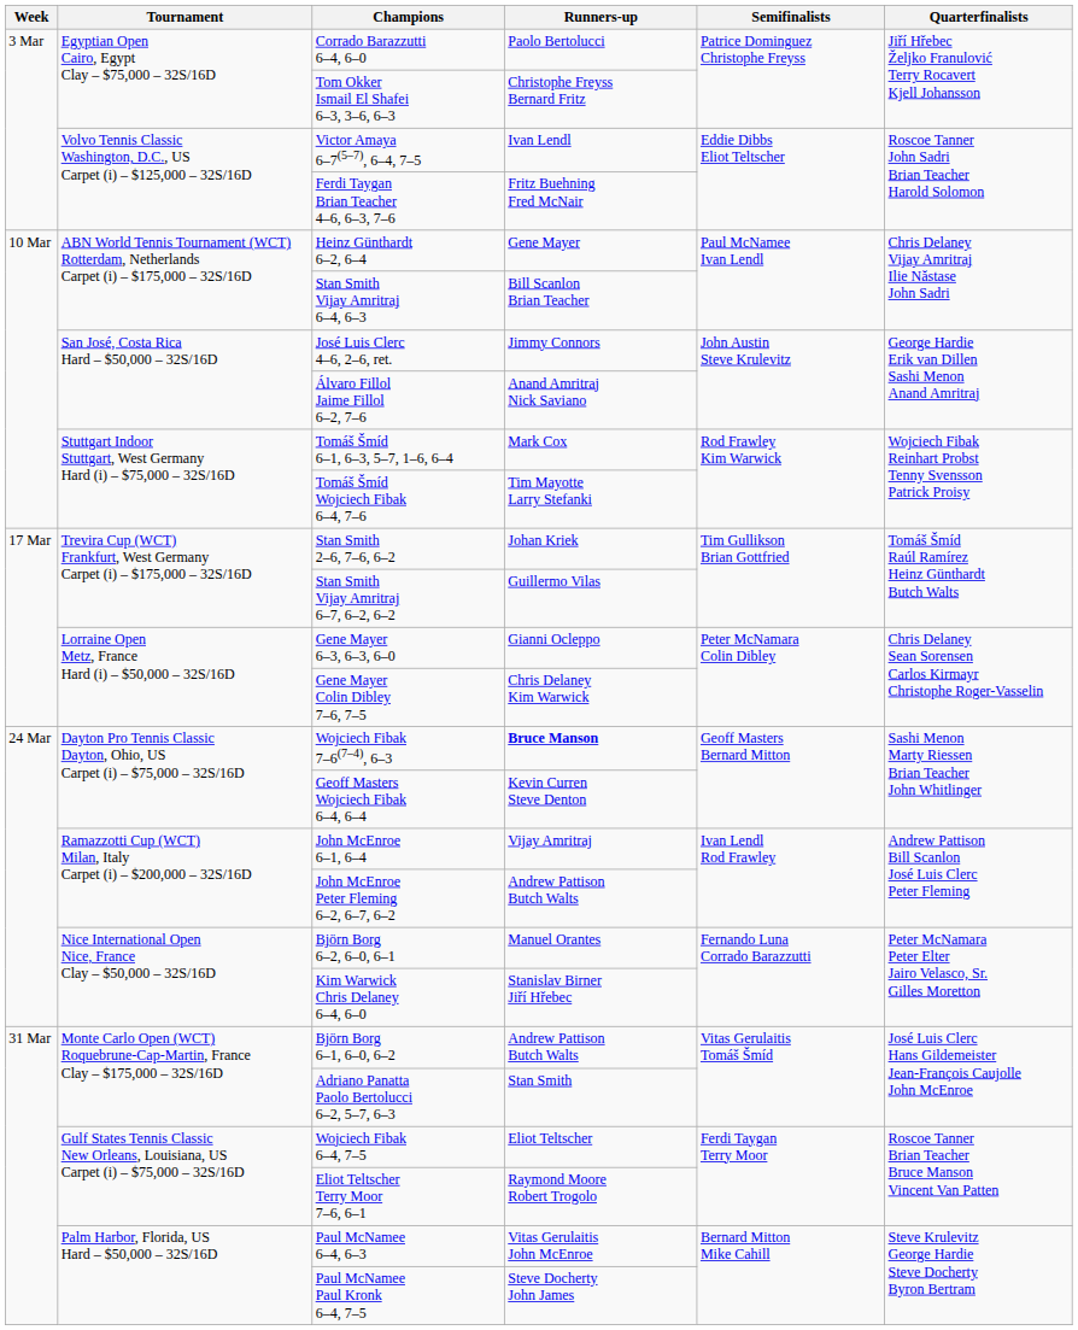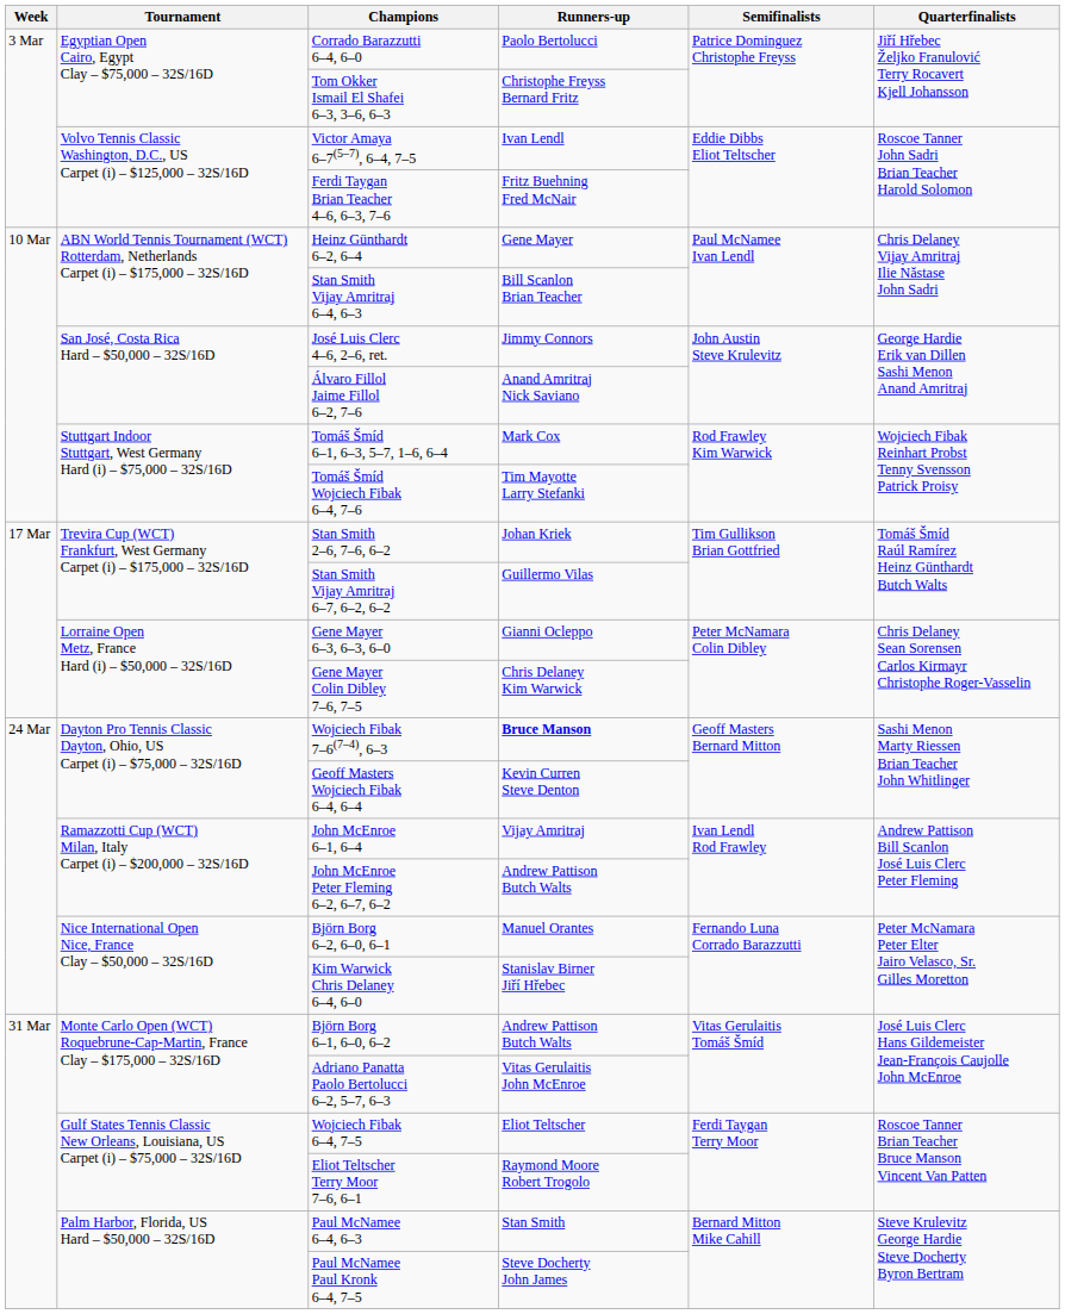Adriano Panatta Paolo Bertolucci 6–2, 5–7, 6–3 | Runners-up: Stan Smith -> Vitas Gerulaitis John McEnroe
Paul McNamee 6–4, 6–3 | Runners-up: Vitas Gerulaitis John McEnroe -> Stan Smith
